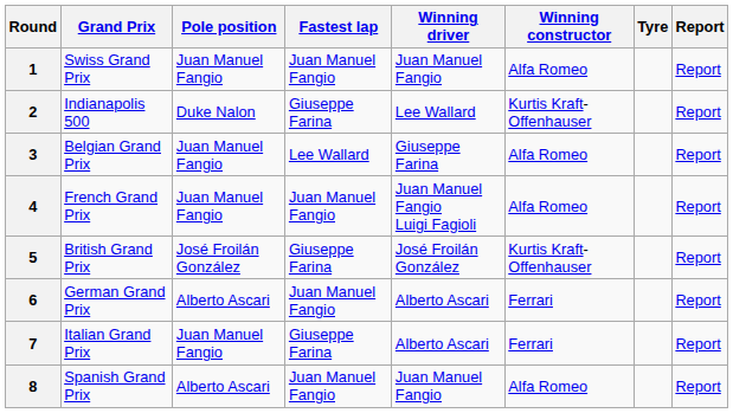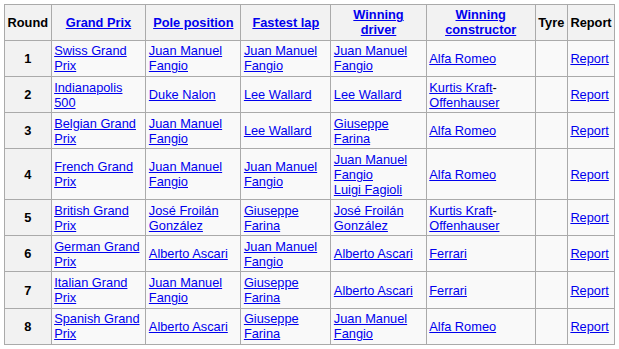2 | Fastest lap: Giuseppe Farina -> Lee Wallard
8 | Fastest lap: Juan Manuel Fangio -> Giuseppe Farina
